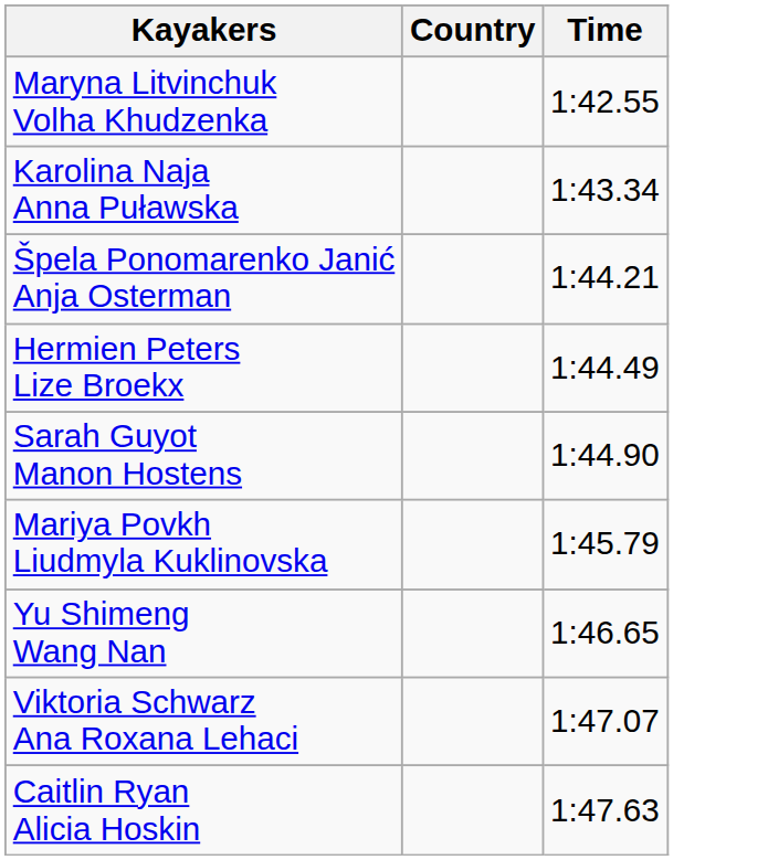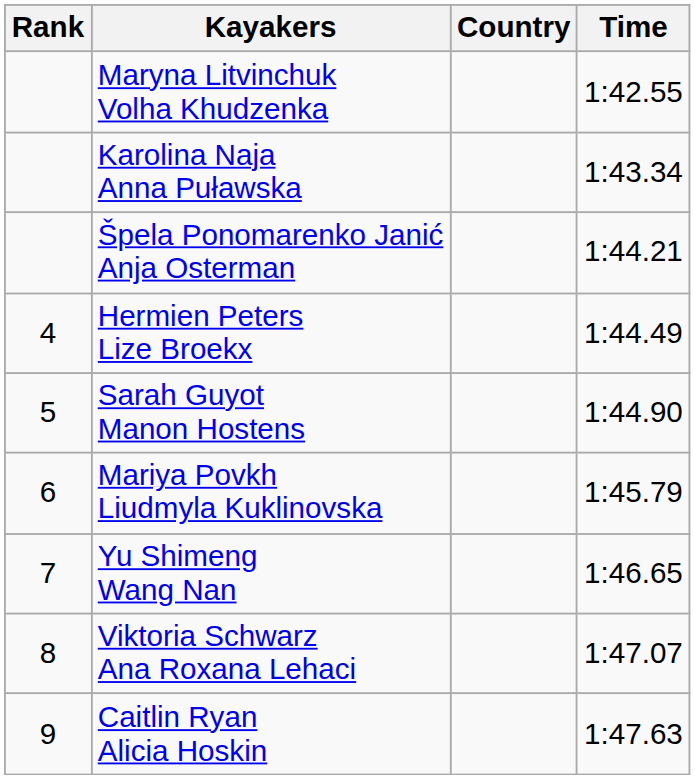+ column: Rank | 4 | 5 | 6 | 7 | 8 | 9
